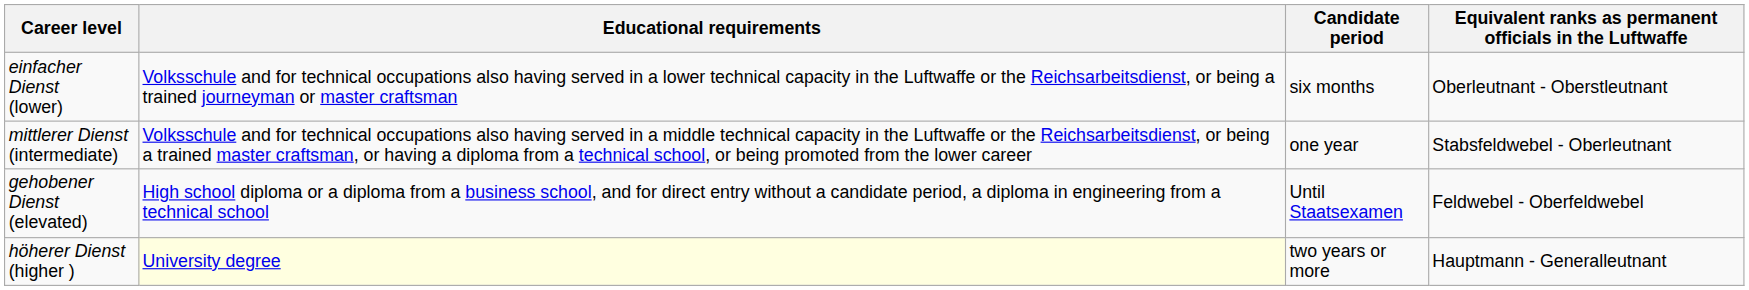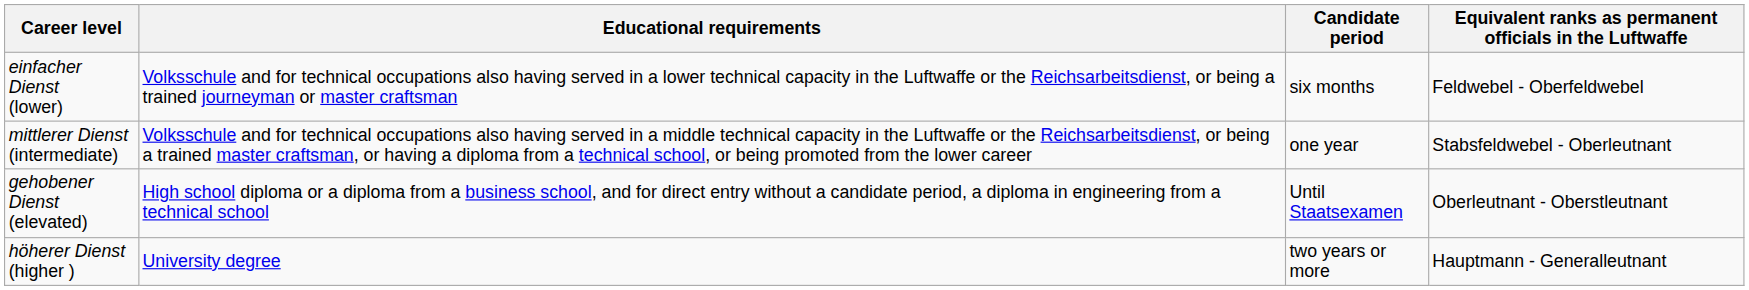einfacher Dienst (lower) | Equivalent ranks as permanent officials in the Luftwaffe: Oberleutnant - Oberstleutnant -> Feldwebel - Oberfeldwebel
gehobener Dienst (elevated) | Equivalent ranks as permanent officials in the Luftwaffe: Feldwebel - Oberfeldwebel -> Oberleutnant - Oberstleutnant
höherer Dienst (higher ) | Educational requirements: lightyellow background -> no background
